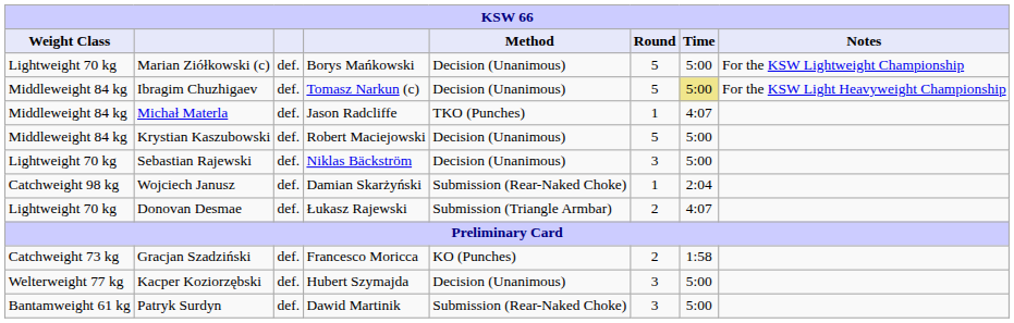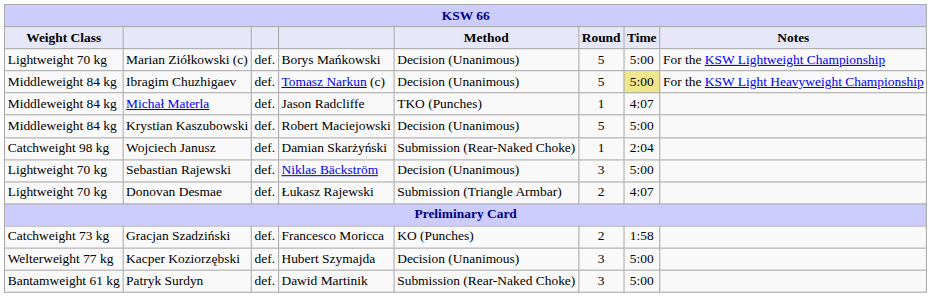rows swapped: Sebastian Rajewski <-> Wojciech Janusz
